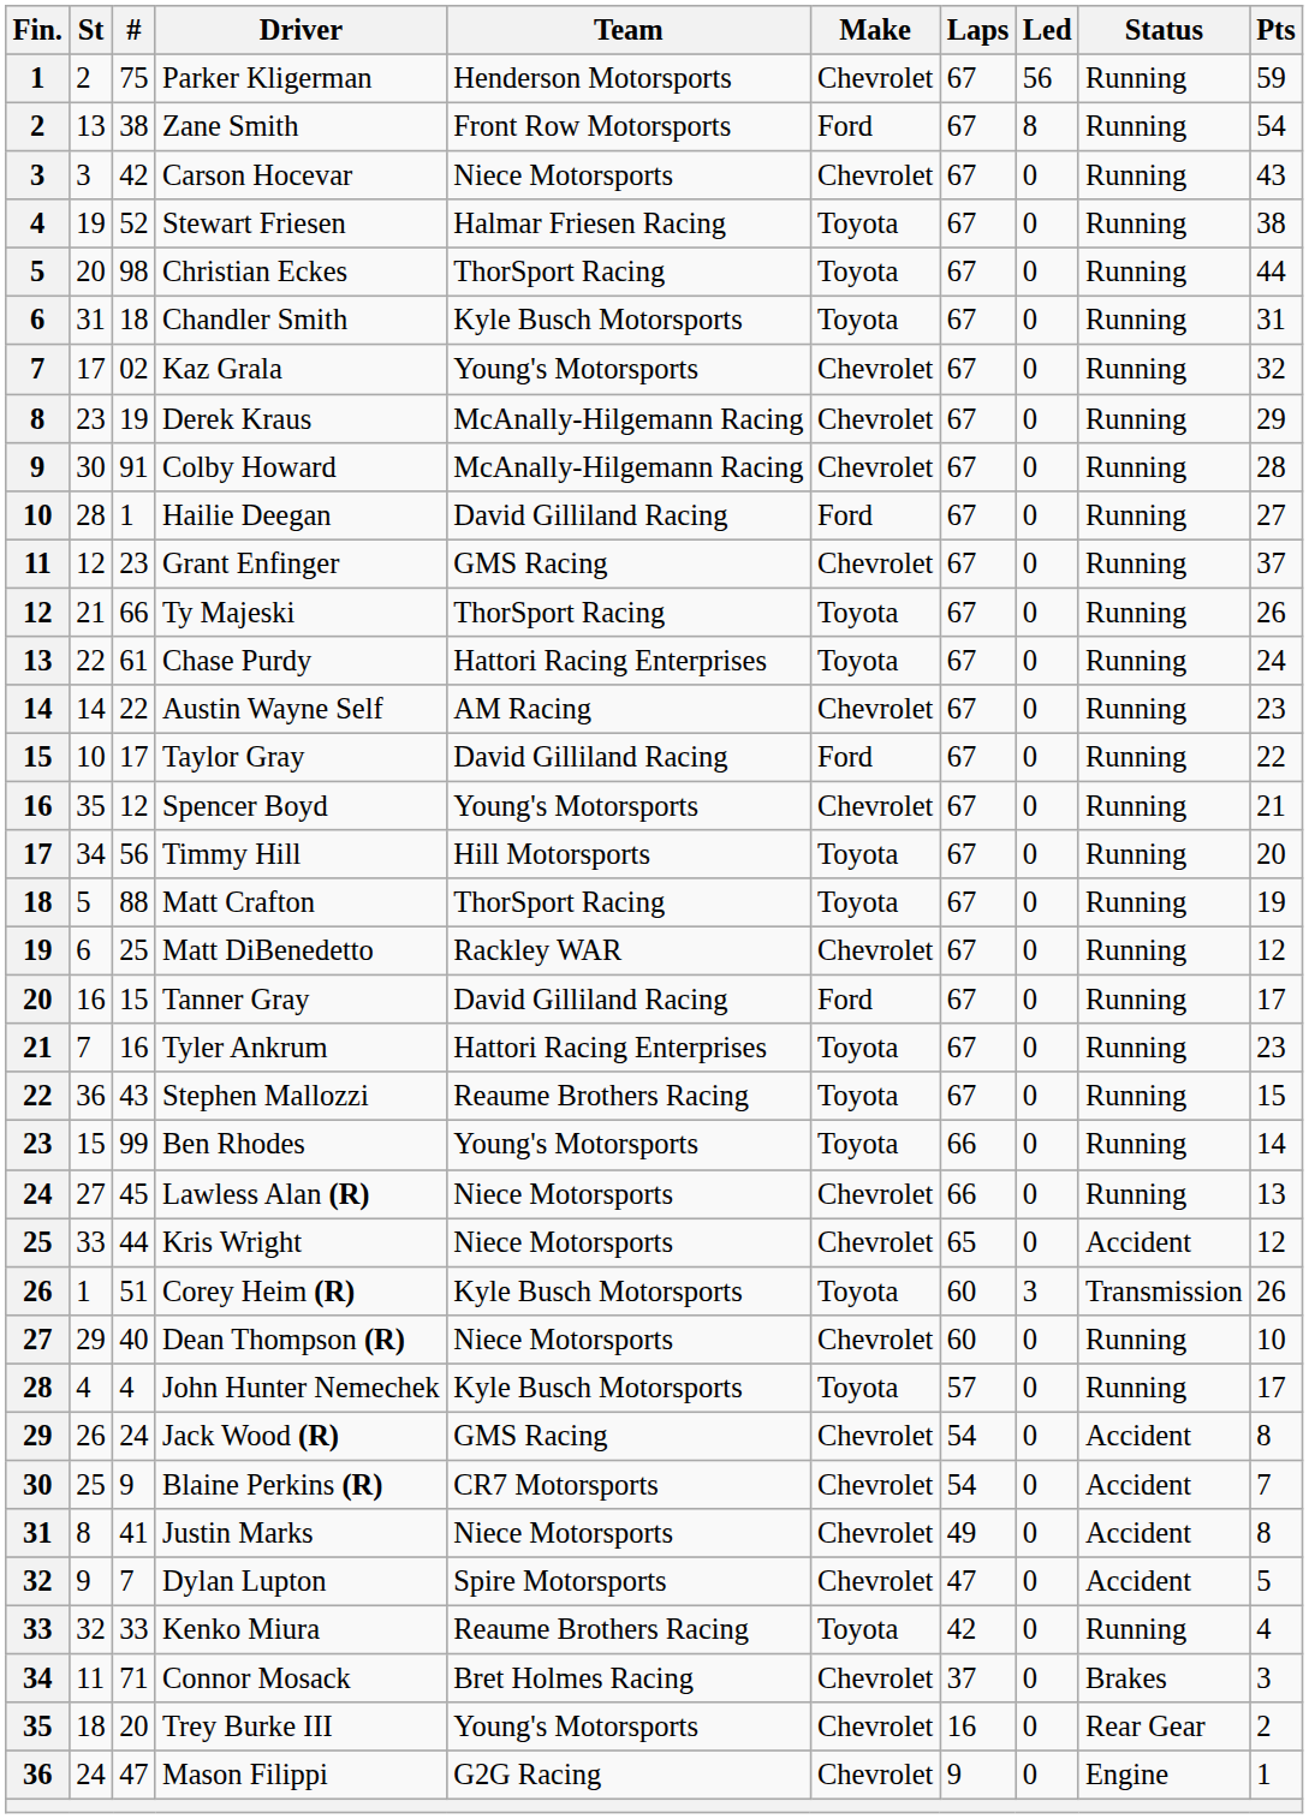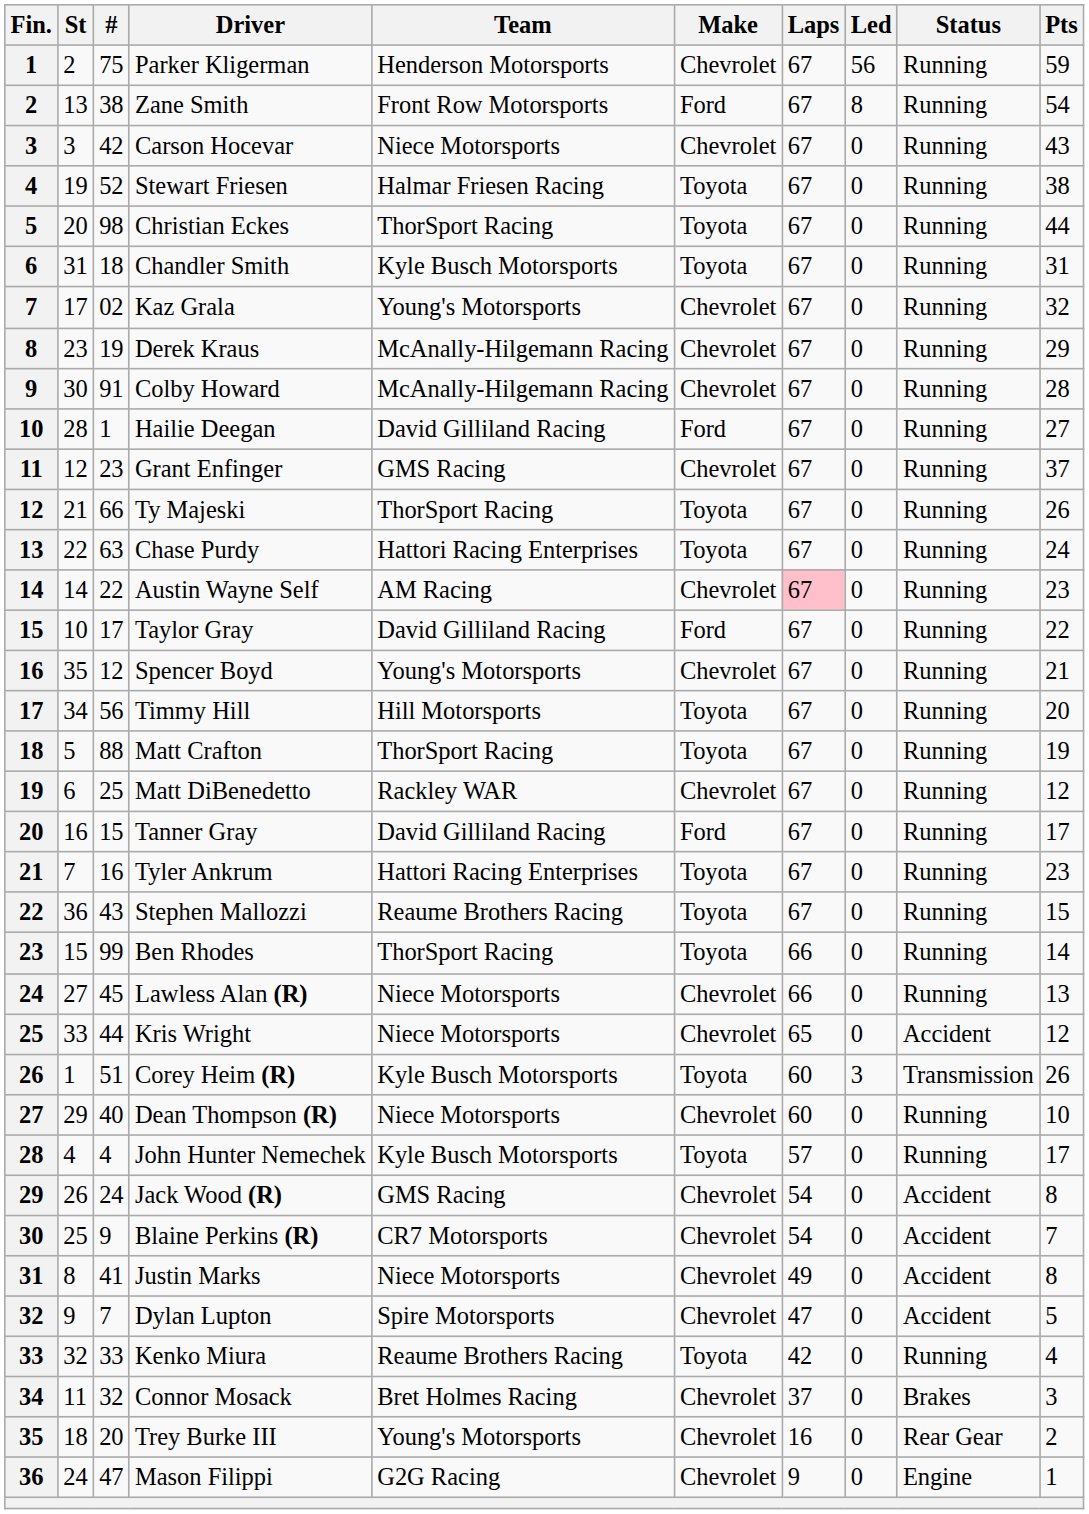Chase Purdy | #: 61 -> 63
Austin Wayne Self | Laps: no background -> pink background
Ben Rhodes | Team: Young's Motorsports -> ThorSport Racing
Connor Mosack | #: 71 -> 32
